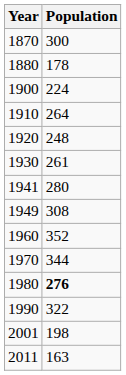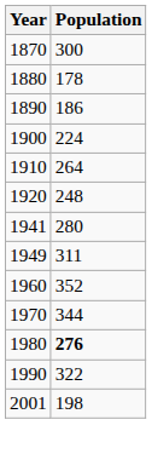+ row: 1890 | 186
- row: 1930 | 261
1949 | Population: 308 -> 311
- row: 2011 | 163
